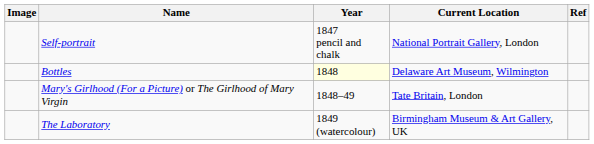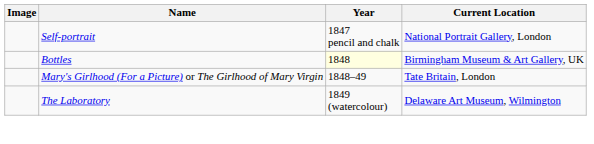- column: Ref
Bottles | Current Location: Delaware Art Museum, Wilmington -> Birmingham Museum & Art Gallery, UK
The Laboratory | Current Location: Birmingham Museum & Art Gallery, UK -> Delaware Art Museum, Wilmington
